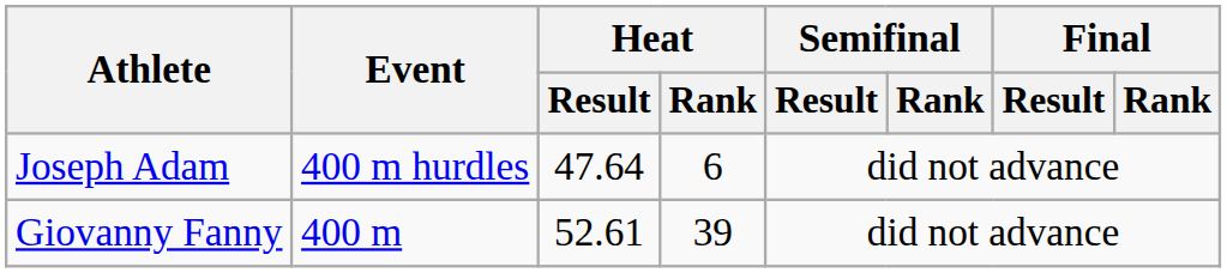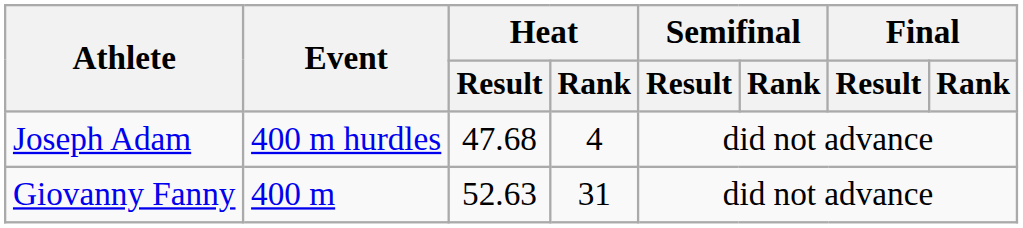Joseph Adam | Heat / Result: 47.64 -> 47.68
Joseph Adam | Heat / Rank: 6 -> 4
Giovanny Fanny | Heat / Result: 52.61 -> 52.63
Giovanny Fanny | Heat / Rank: 39 -> 31
